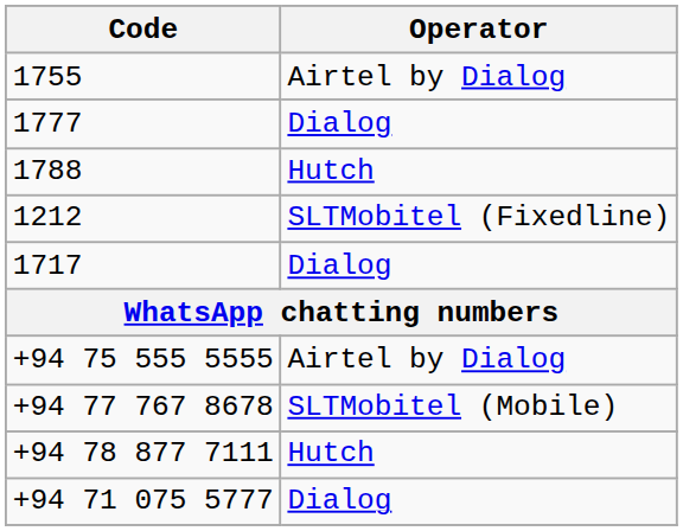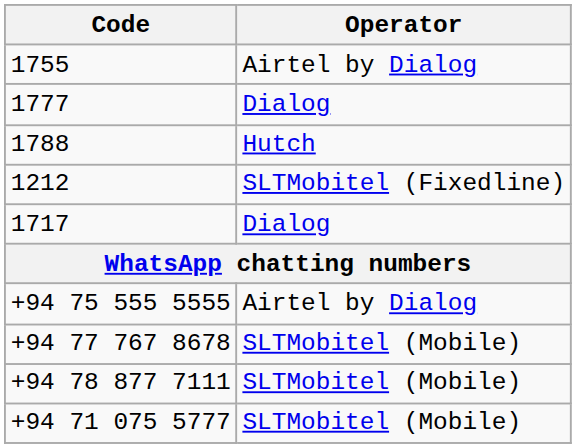+94 78 877 7111 | Operator: Hutch -> SLTMobitel (Mobile)
+94 71 075 5777 | Operator: Dialog -> SLTMobitel (Mobile)
